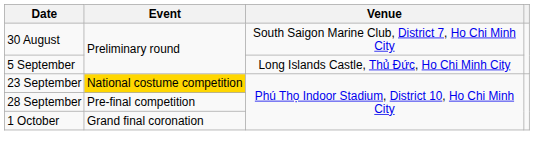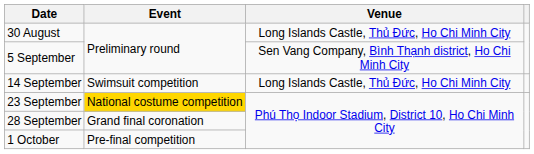30 August | Venue: South Saigon Marine Club, District 7, Ho Chi Minh City -> Long Islands Castle, Thủ Đức, Ho Chi Minh City
5 September | Venue: Long Islands Castle, Thủ Đức, Ho Chi Minh City -> Sen Vang Company, Bình Thạnh district, Ho Chi Minh City
+ row: 14 September | Swimsuit competition | Long Islands Castle, Thủ Đức, Ho Chi Minh City
28 September | Event: Pre-final competition -> Grand final coronation
1 October | Event: Grand final coronation -> Pre-final competition
